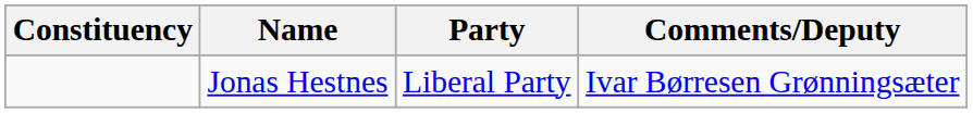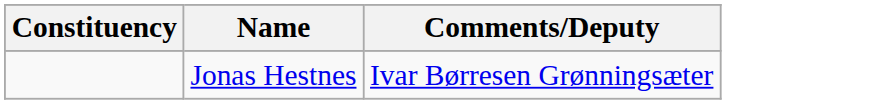- column: Party | Liberal Party
